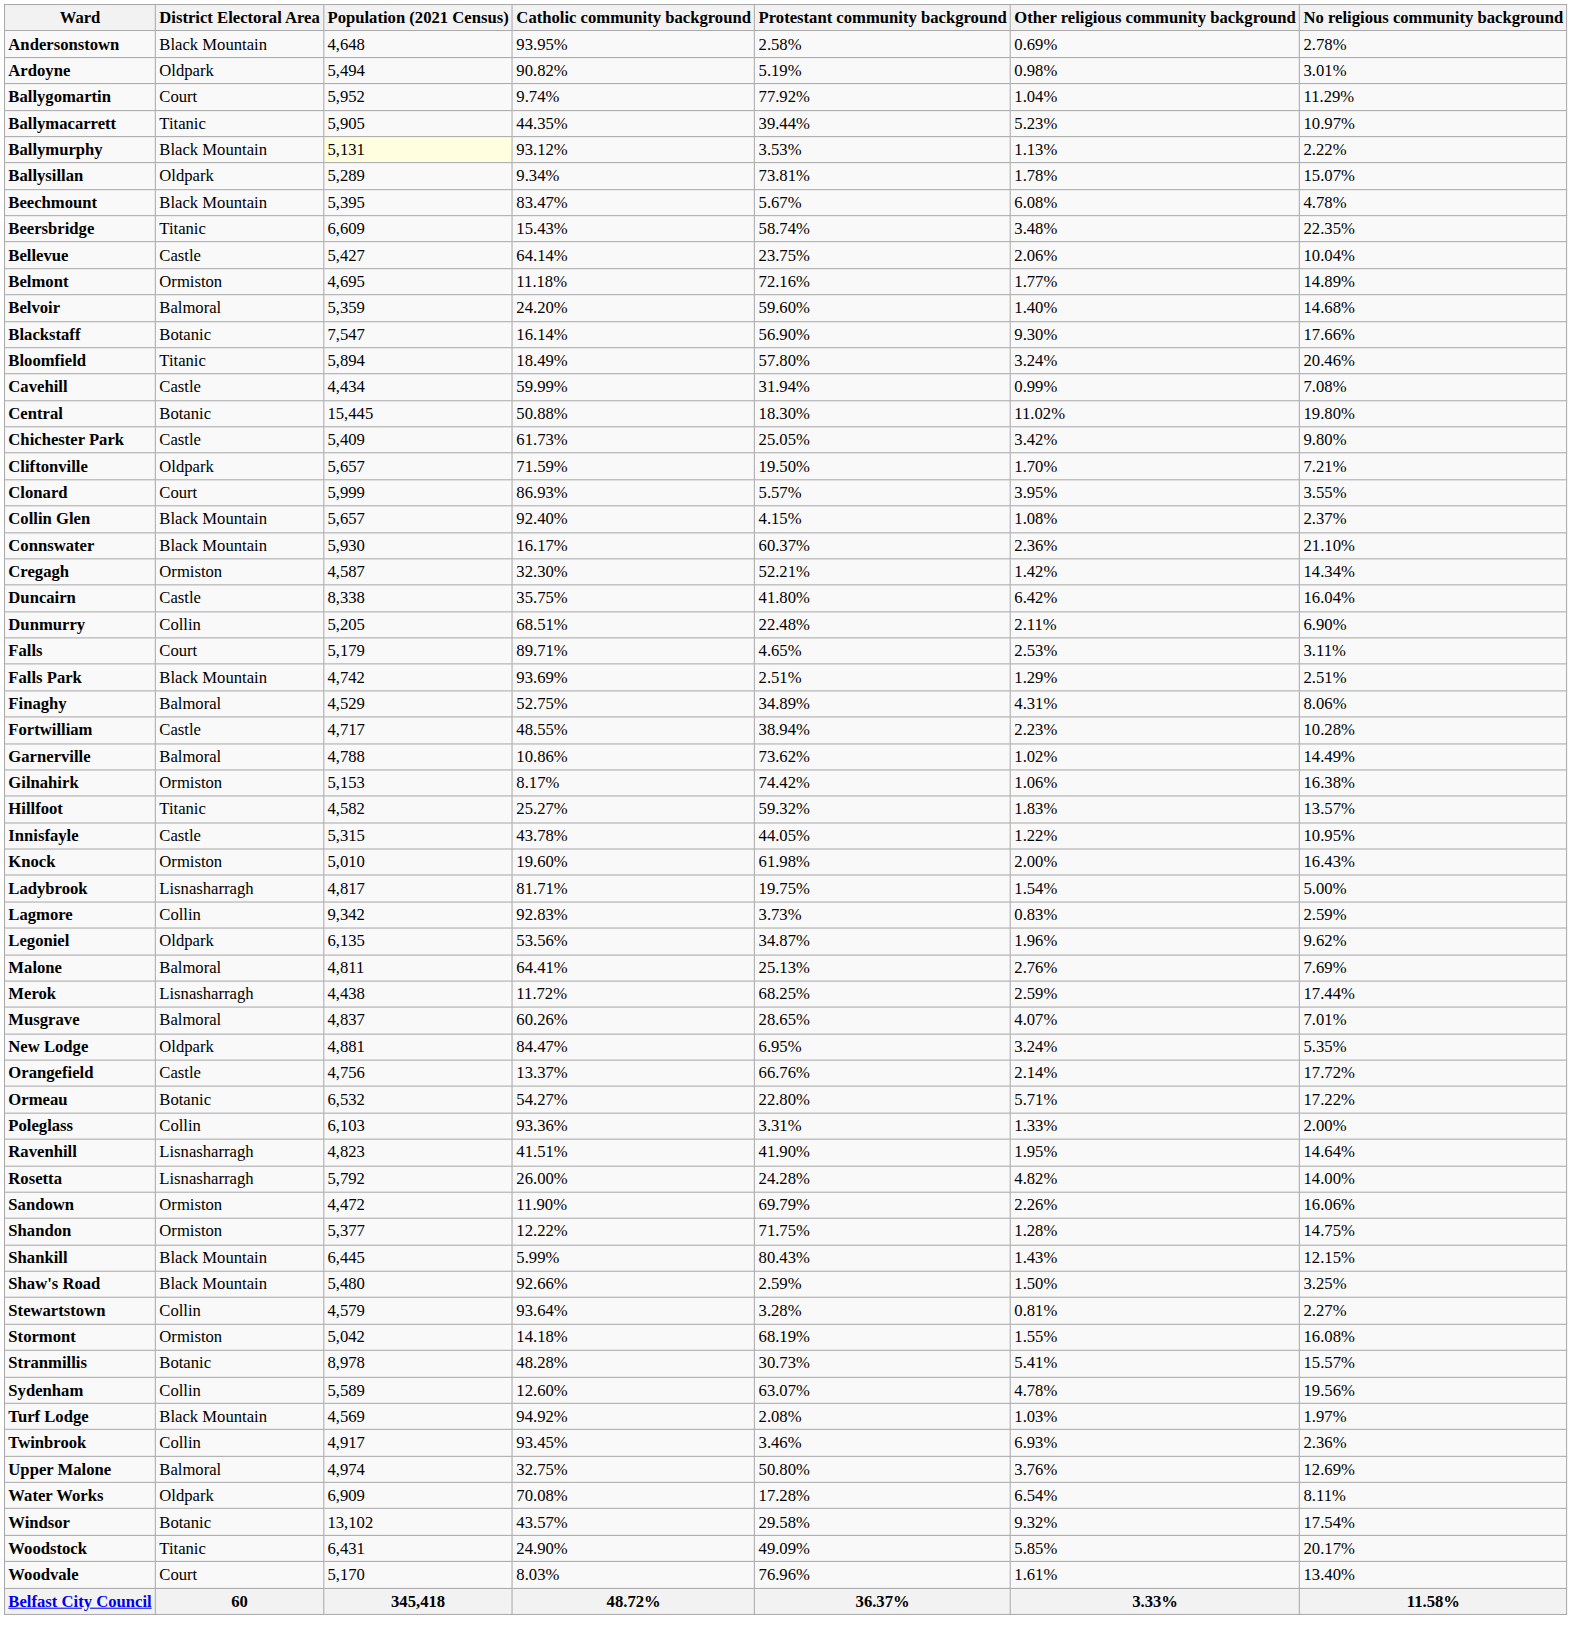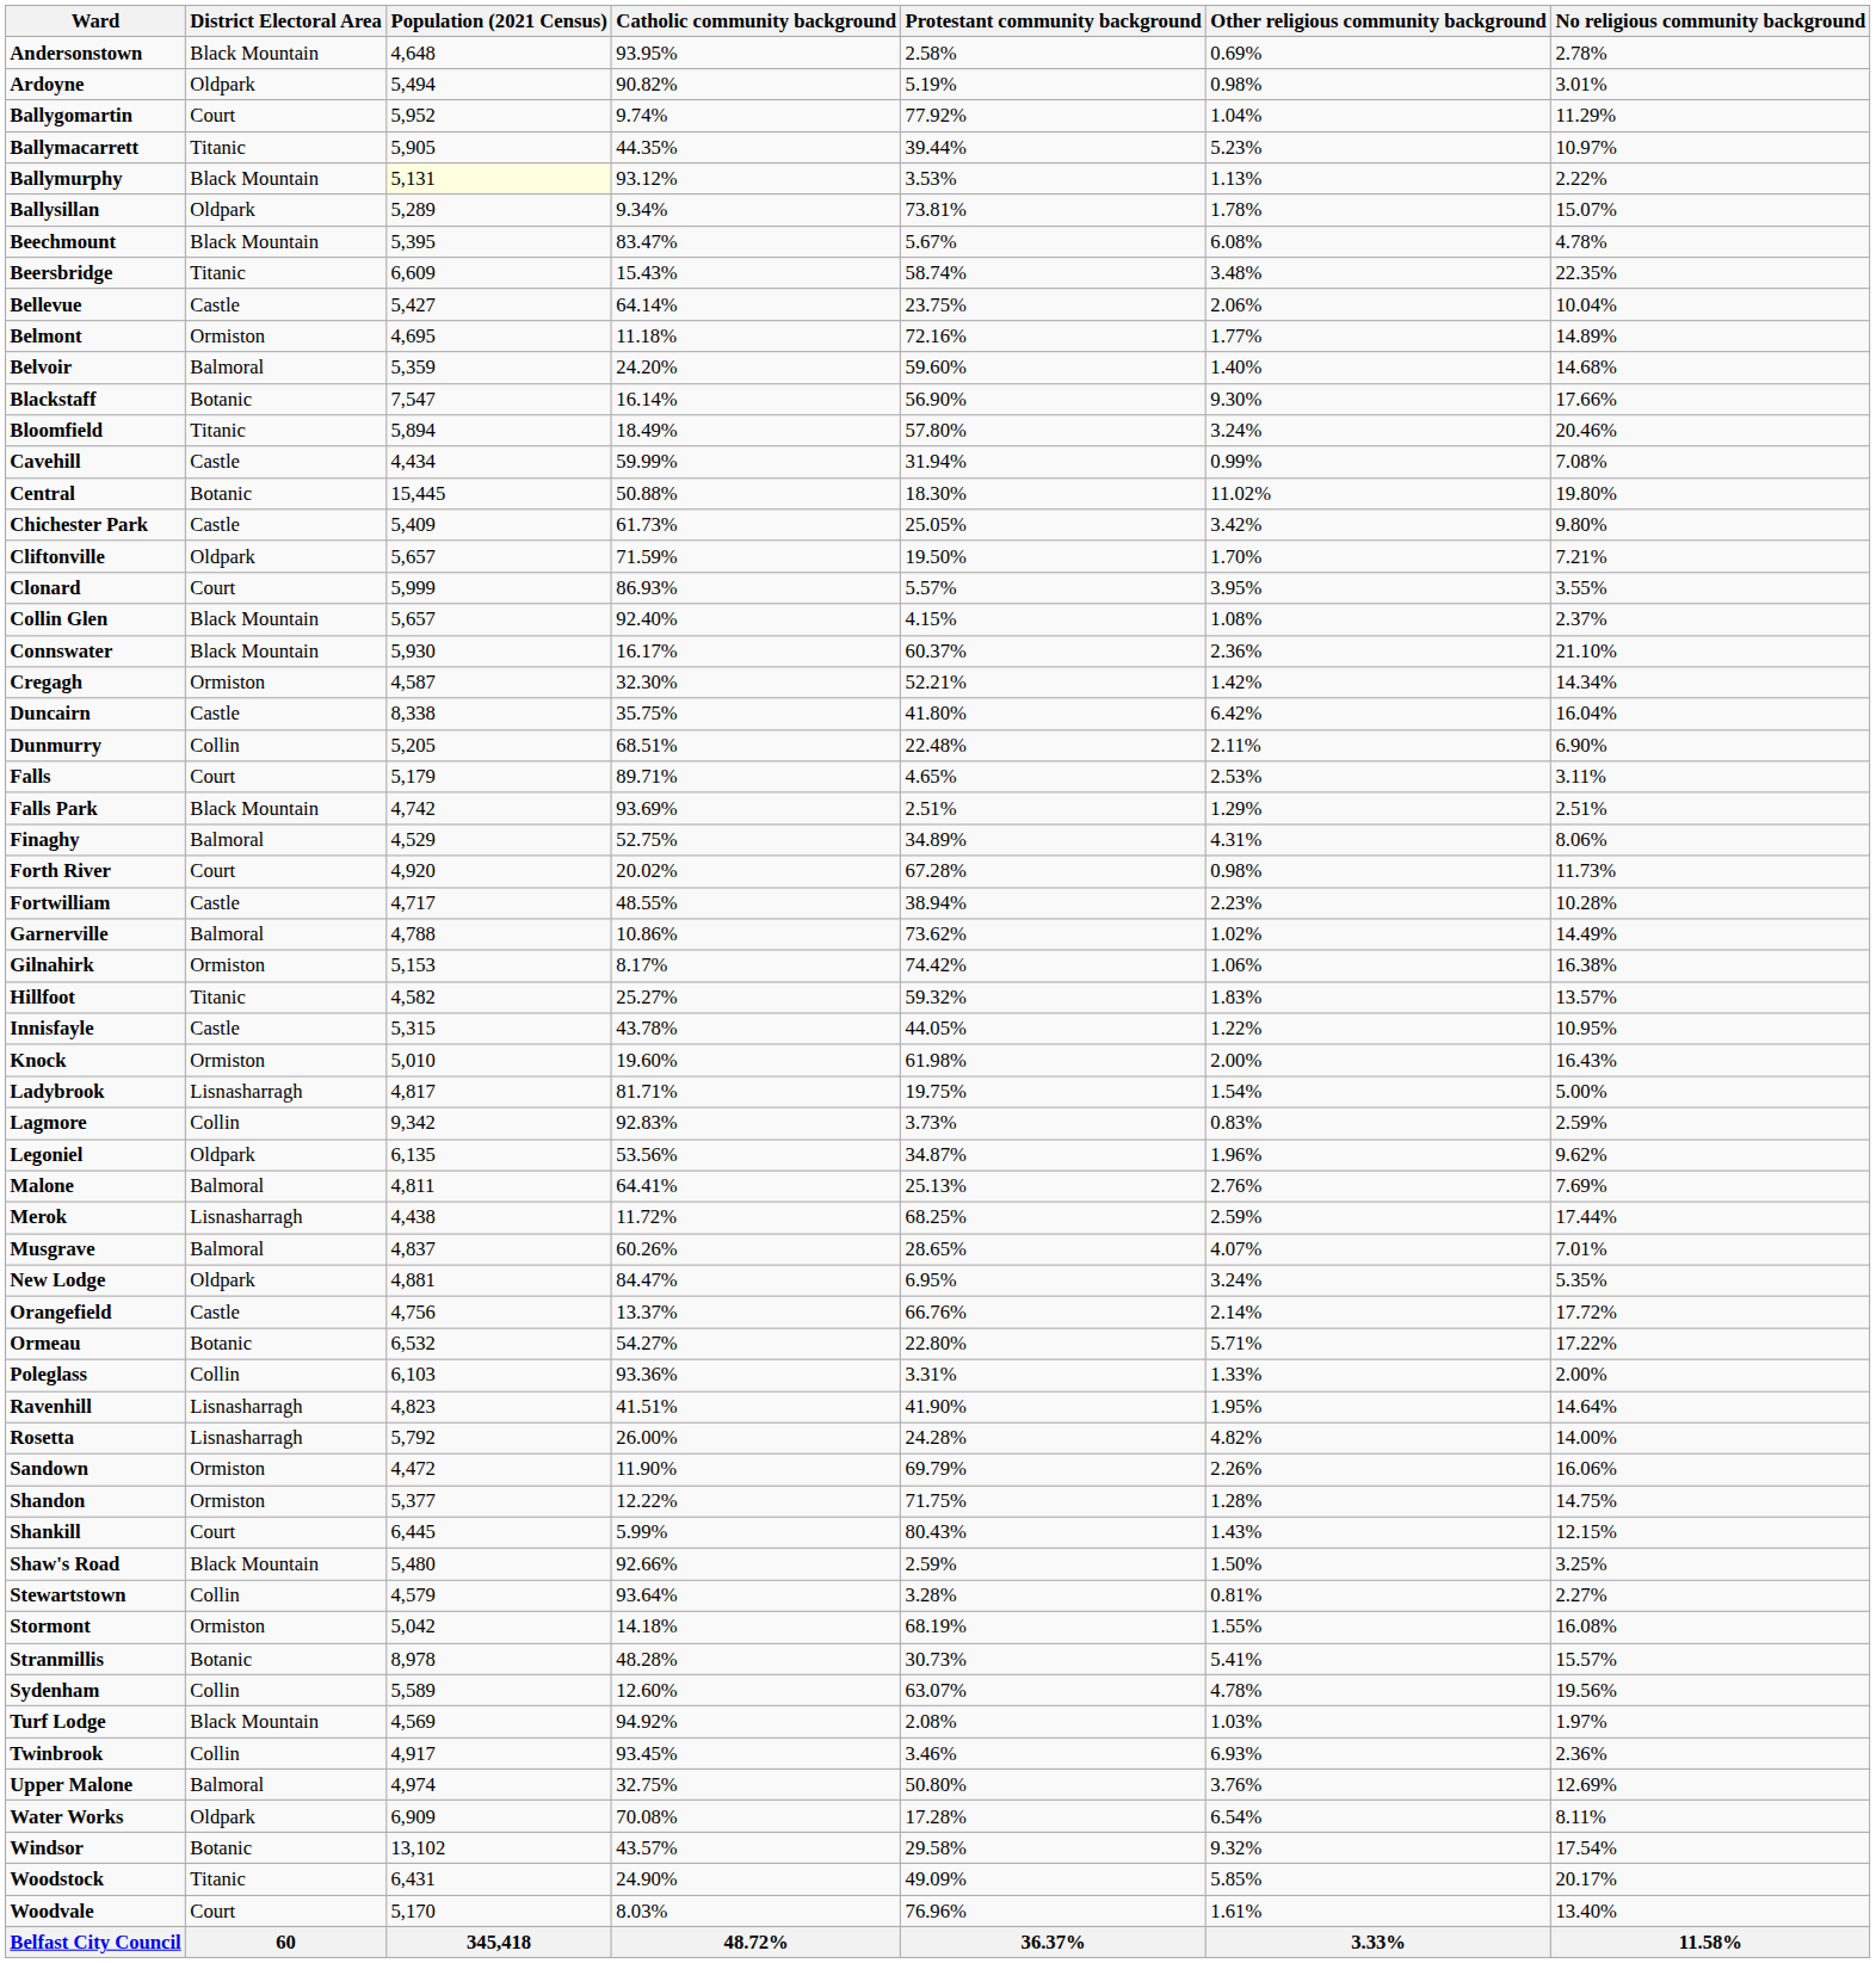+ row: Forth River | Court | 4,920 | 20.02% | 67.28% | 0.98% | 11.73%
Shankill | District Electoral Area: Black Mountain -> Court
